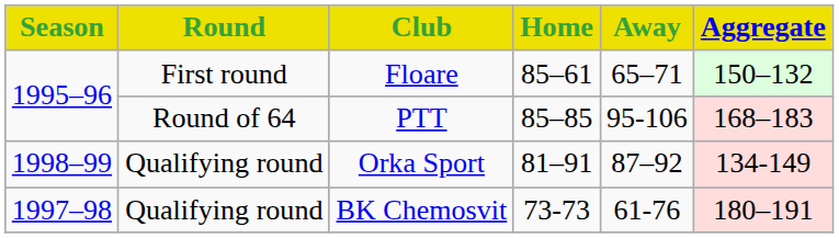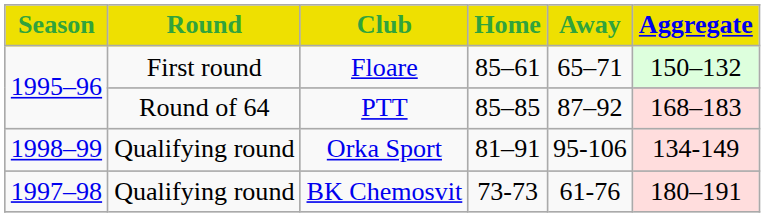PTT | Away: 95-106 -> 87–92
Orka Sport | Away: 87–92 -> 95-106
